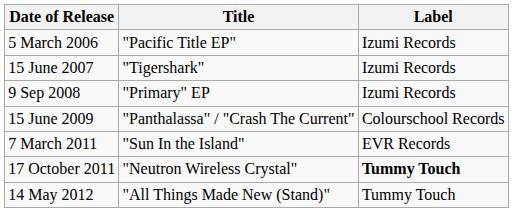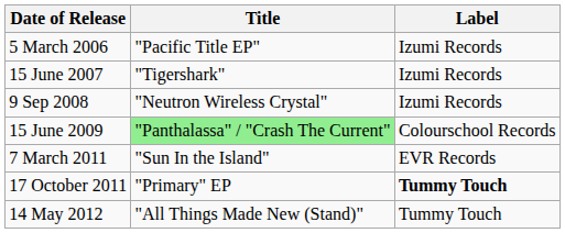9 Sep 2008 | Title: "Primary" EP -> "Neutron Wireless Crystal"
15 June 2009 | Title: no background -> lightgreen background
17 October 2011 | Title: "Neutron Wireless Crystal" -> "Primary" EP
